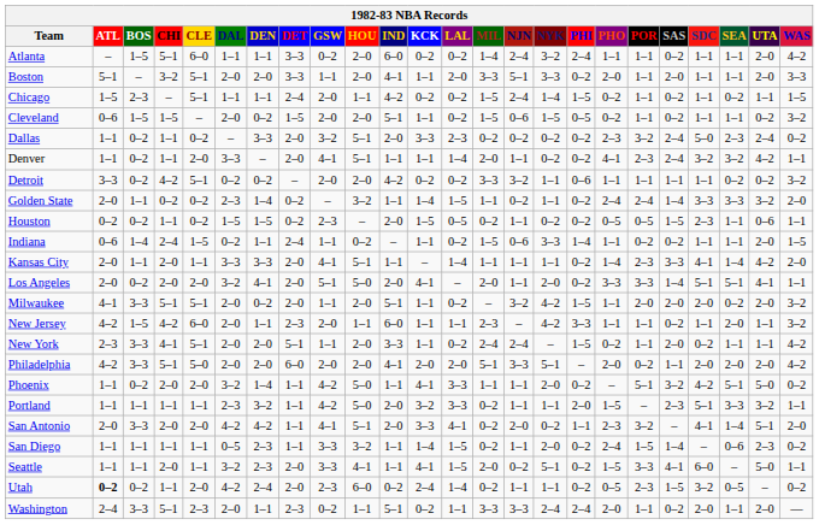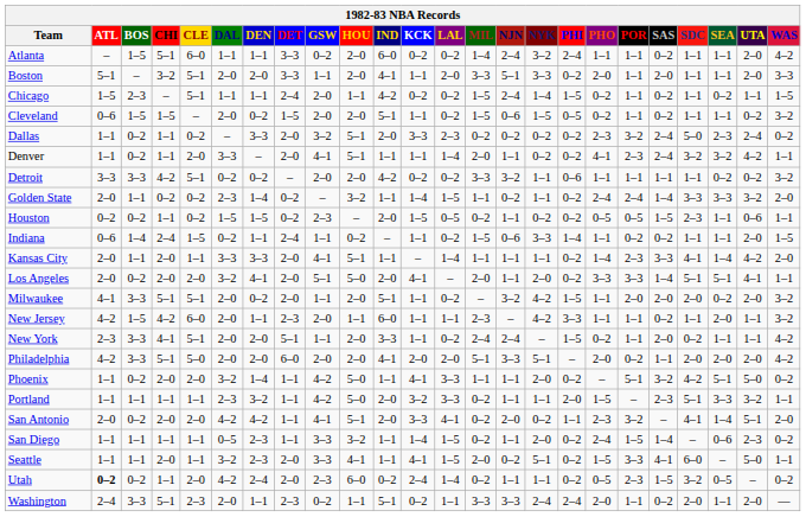Detroit | BOS: 0–2 -> 3–3
San Antonio | BOS: 3–3 -> 0–2
